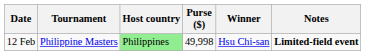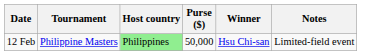12 Feb | Purse ($): 49,998 -> 50,000
12 Feb | Notes: bold -> normal
